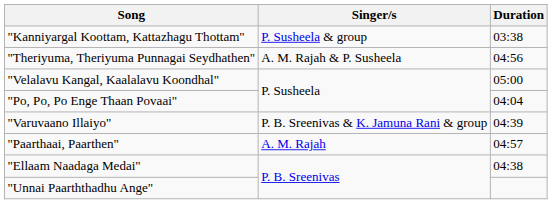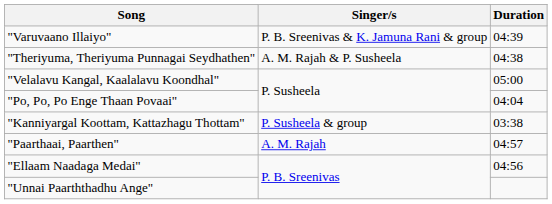rows swapped: "Kanniyargal Koottam, Kattazhagu Thottam" <-> "Varuvaano Illaiyo"
"Theriyuma, Theriyuma Punnagai Seydhathen" | Duration: 04:56 -> 04:38
"Ellaam Naadaga Medai" | Duration: 04:38 -> 04:56
